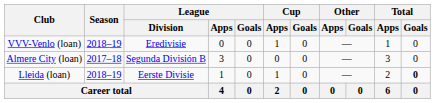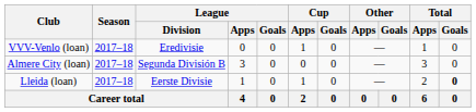VVV-Venlo (loan) | Season: 2018–19 -> 2017–18
Lleida (loan) | Season: 2018–19 -> 2017–18
